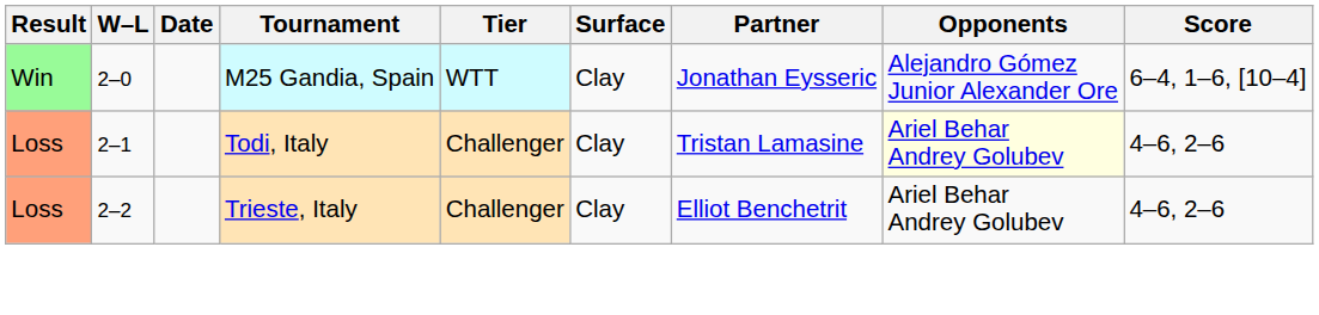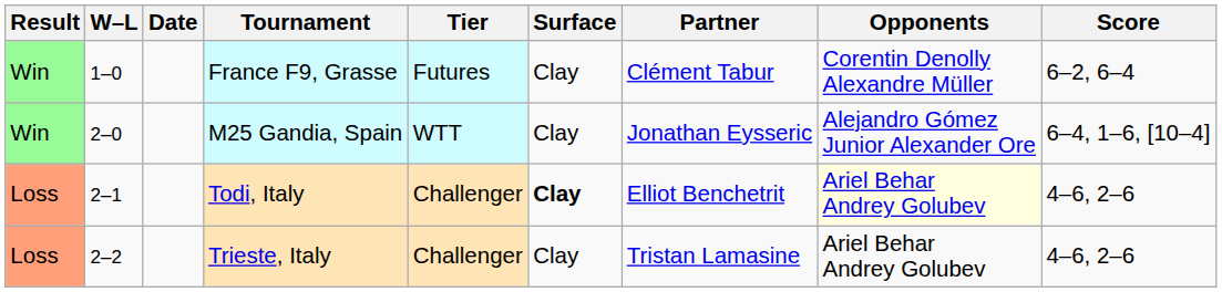+ row: Win | 1–0 | France F9, Grasse | Futures | Clay | Clément Tabur | Corentin Denolly Alexandre Müller | 6–2, 6–4
Todi, Italy | Surface: normal -> bold
Todi, Italy | Partner: Tristan Lamasine -> Elliot Benchetrit
Trieste, Italy | Partner: Elliot Benchetrit -> Tristan Lamasine
